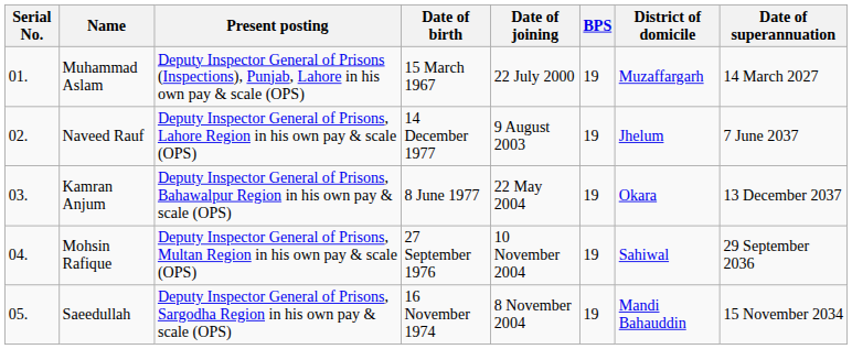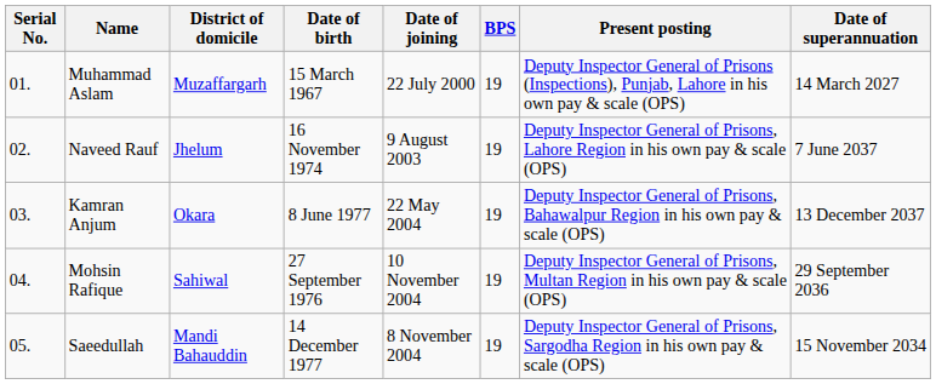columns swapped: District of domicile <-> Present posting
Naveed Rauf | Date of birth: 14 December 1977 -> 16 November 1974
Saeedullah | Date of birth: 16 November 1974 -> 14 December 1977
